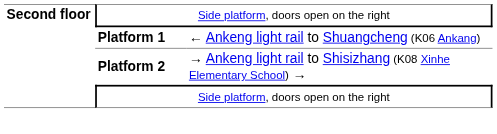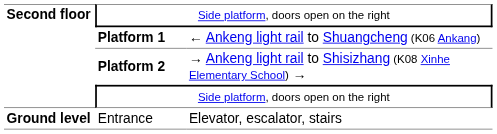+ row: Ground level | Entrance | Elevator, escalator, stairs
